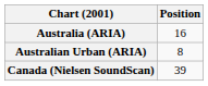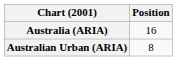- row: Canada (Nielsen SoundScan) | 39
